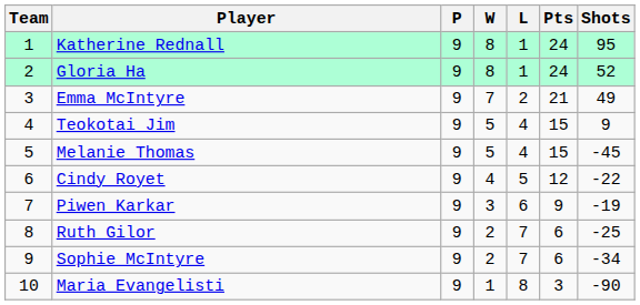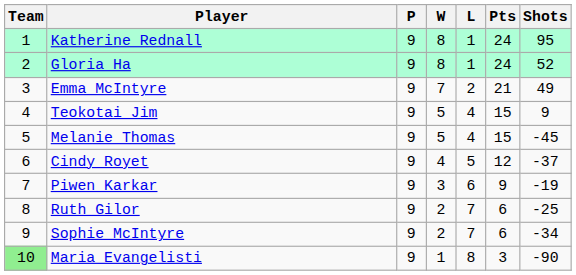Cindy Royet | Shots: -22 -> -37
Maria Evangelisti | Team: no background -> lightgreen background
